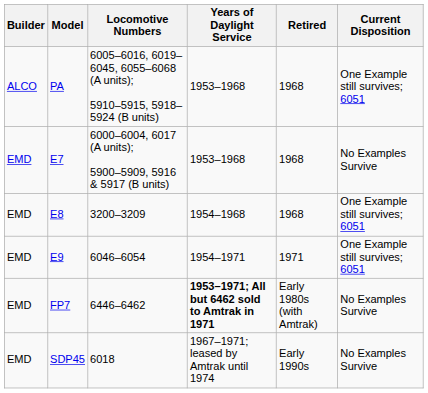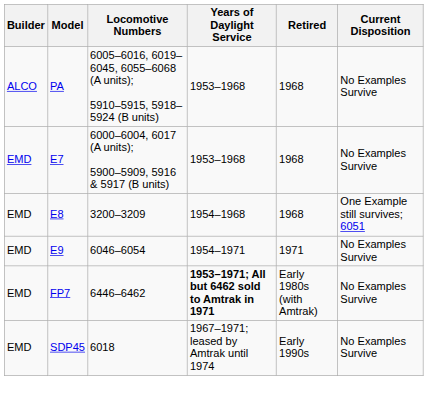PA | Current Disposition: One Example still survives; 6051 -> No Examples Survive
E9 | Current Disposition: One Example still survives; 6051 -> No Examples Survive
